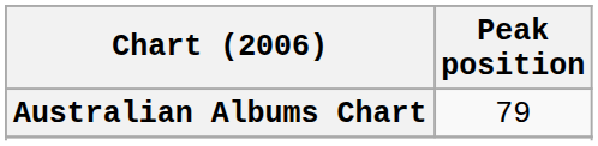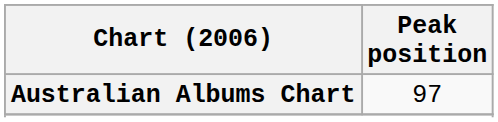Australian Albums Chart | Peak position: 79 -> 97
